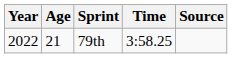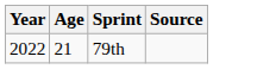- column: Time | 3:58.25
